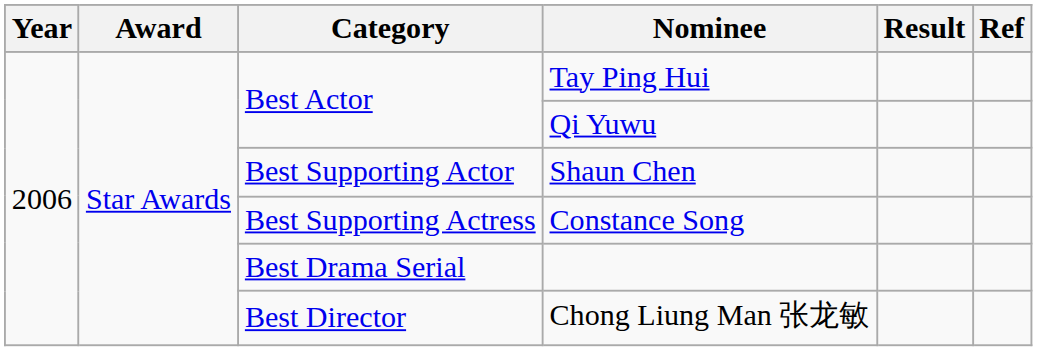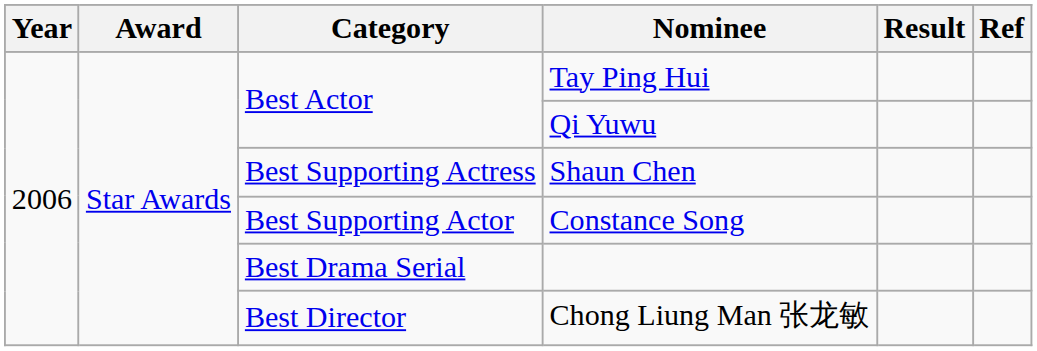Shaun Chen | Category: Best Supporting Actor -> Best Supporting Actress
Constance Song | Category: Best Supporting Actress -> Best Supporting Actor
